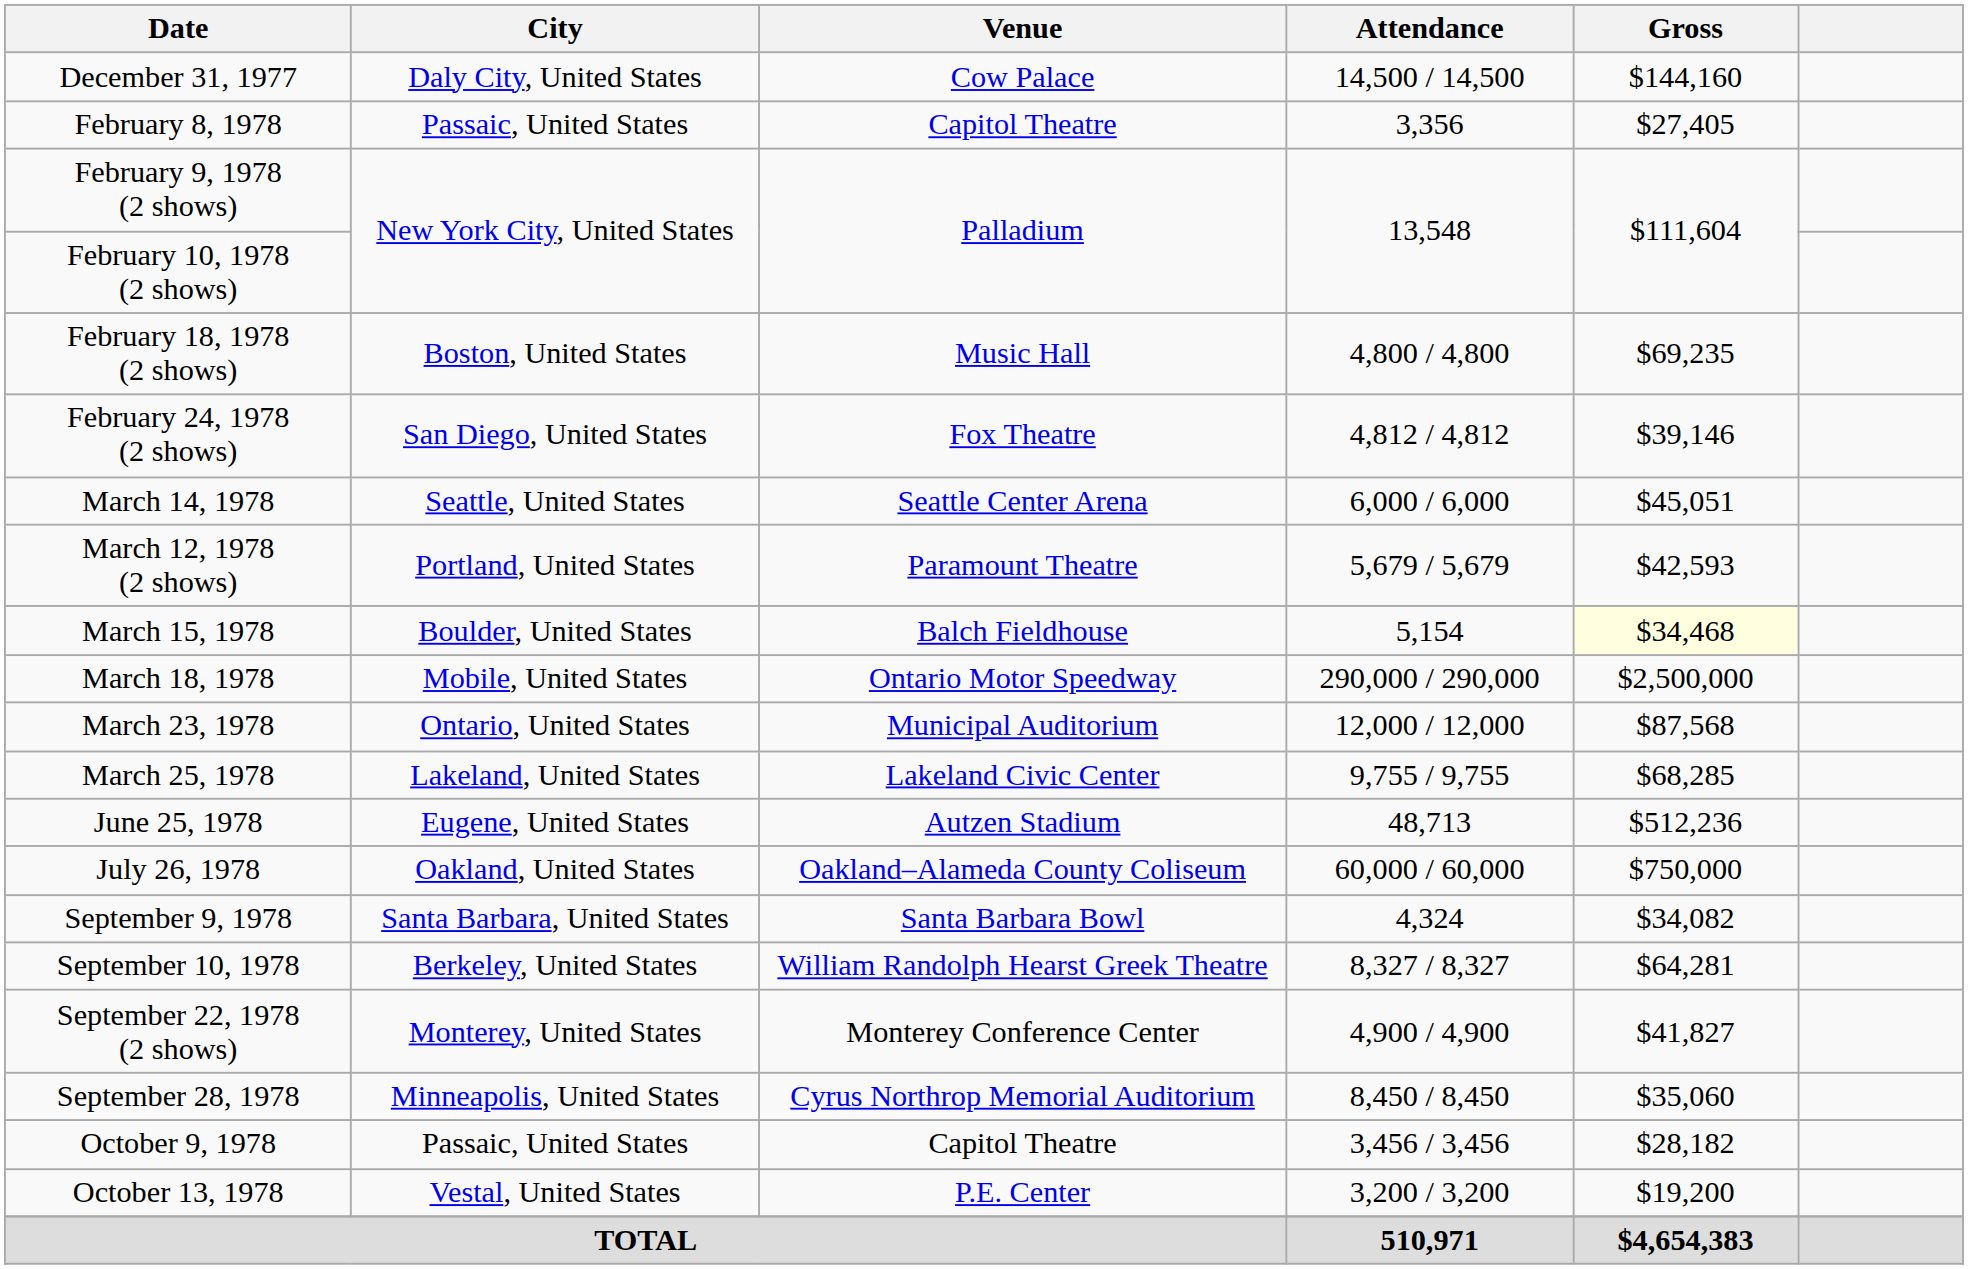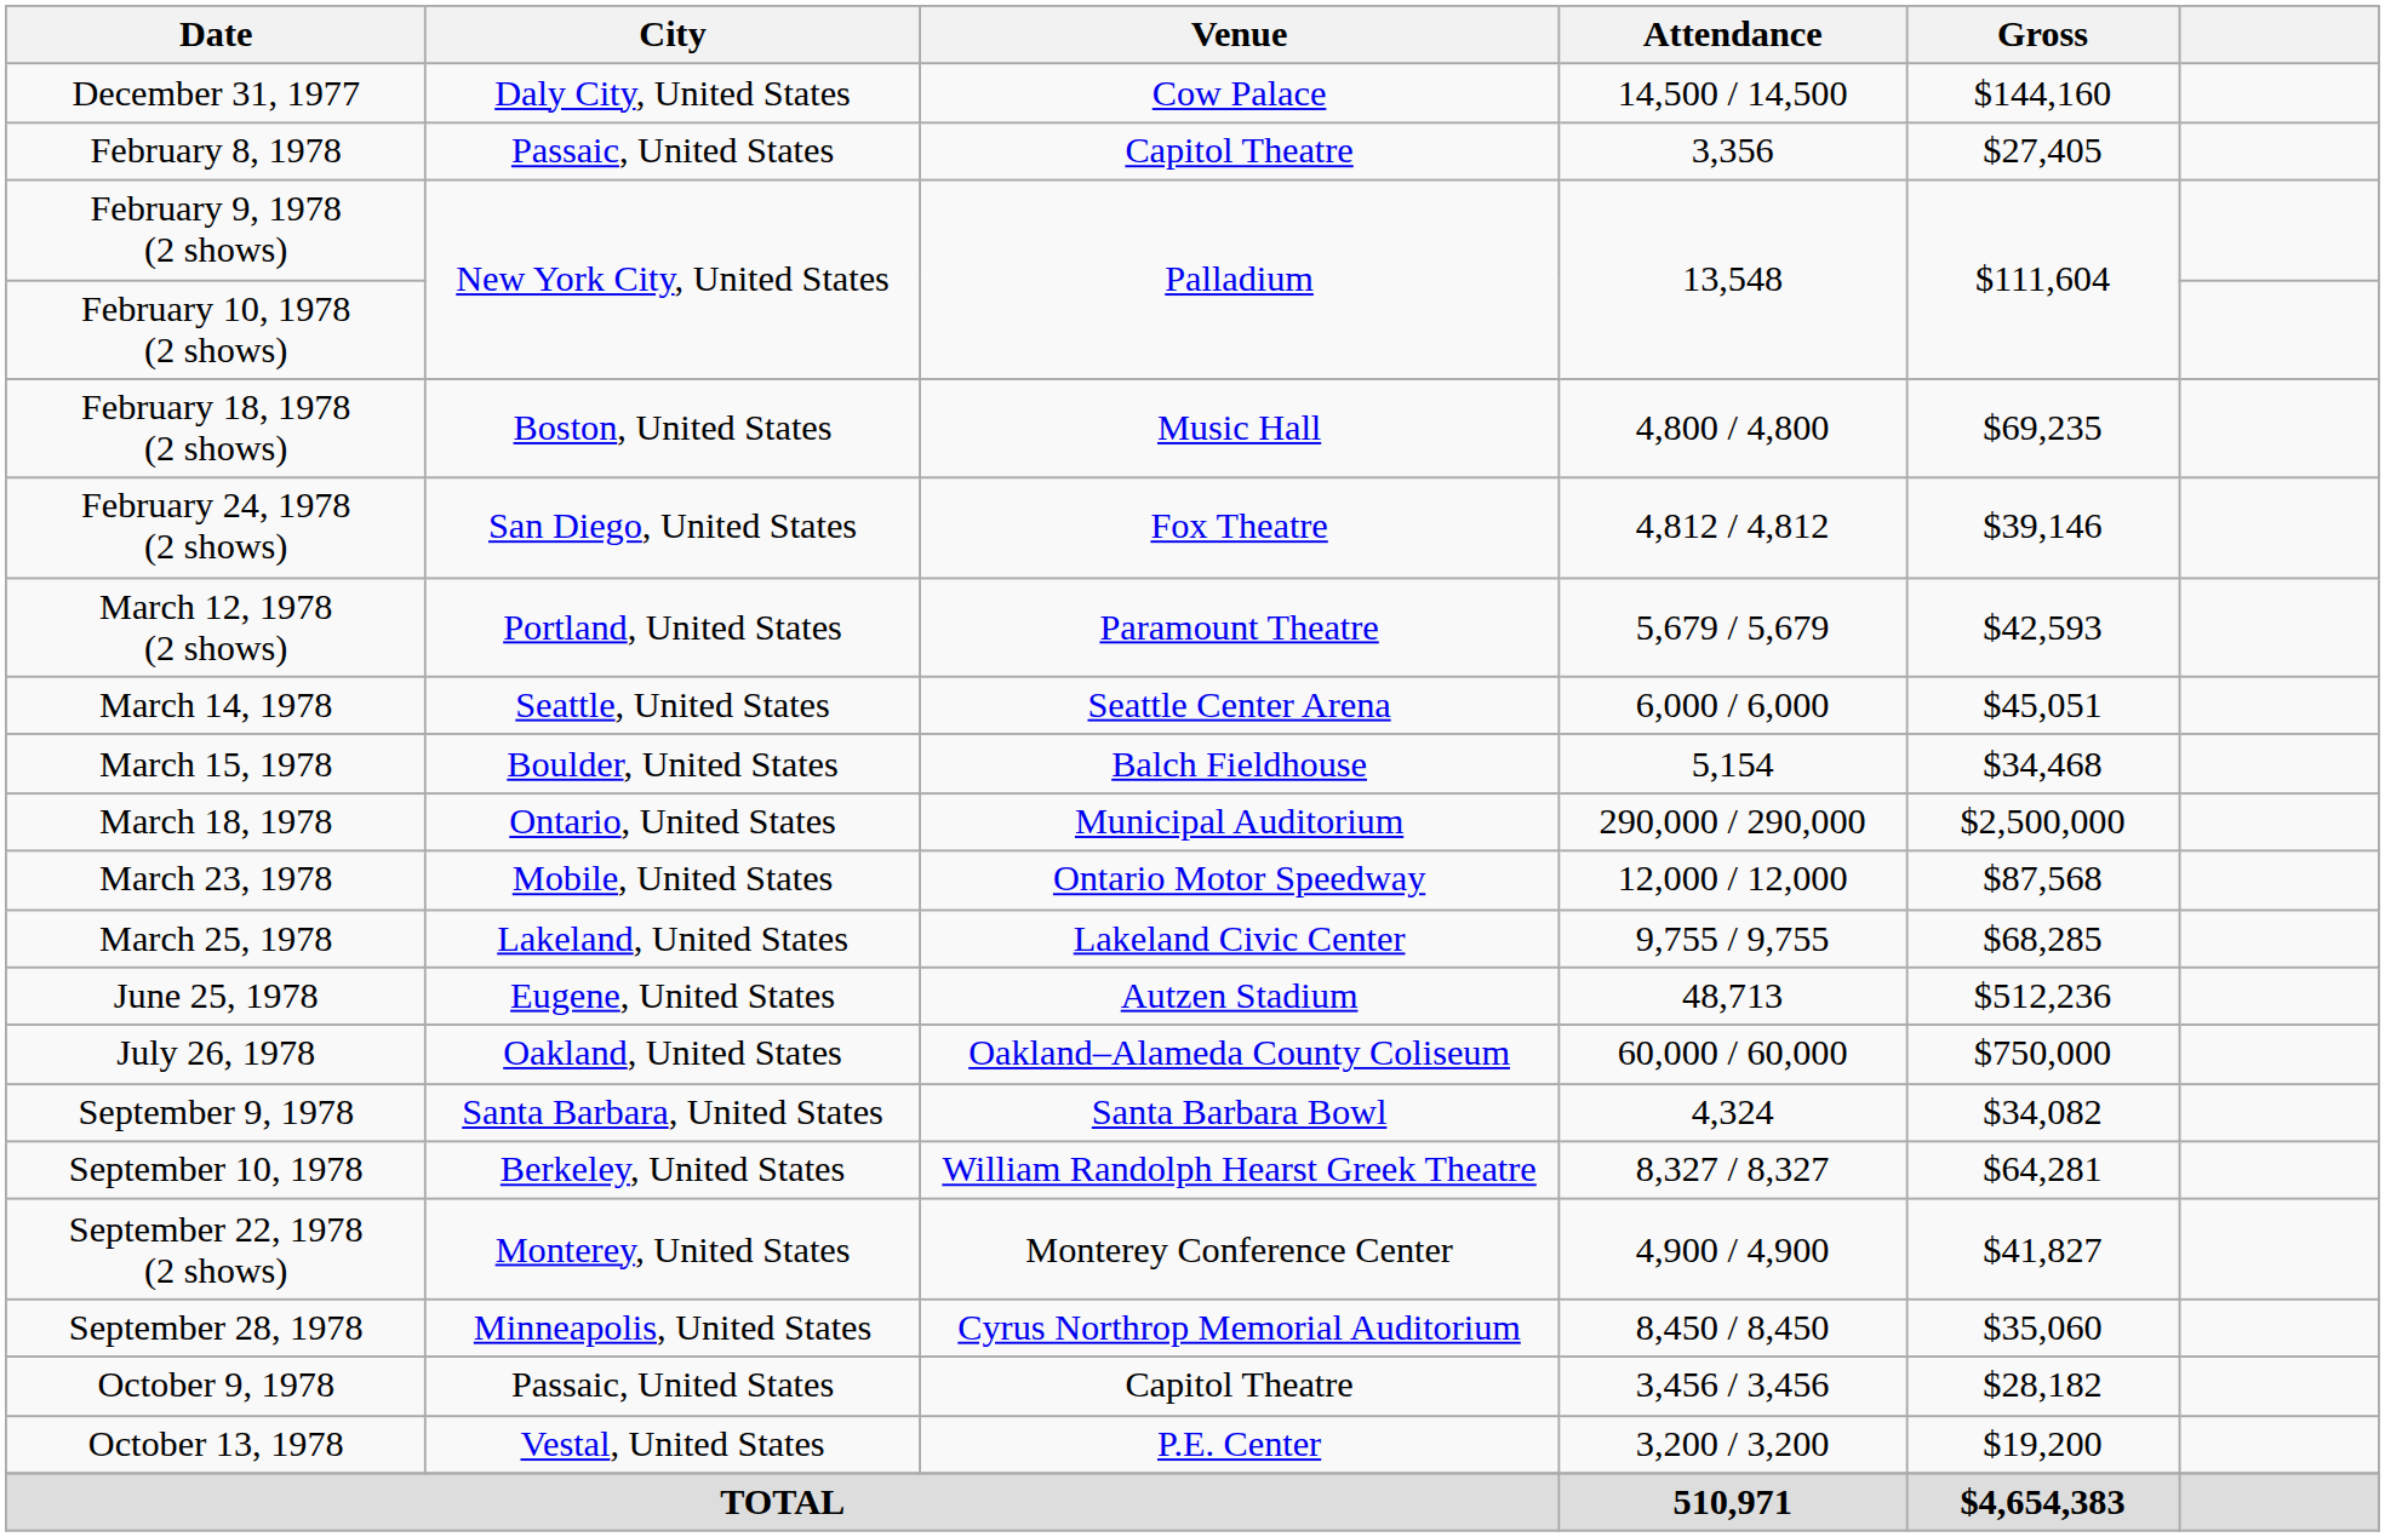rows swapped: March 12, 1978 (2 shows) <-> March 14, 1978
March 15, 1978 | Gross: lightyellow background -> no background
March 18, 1978 | City: Mobile, United States -> Ontario, United States
March 18, 1978 | Venue: Ontario Motor Speedway -> Municipal Auditorium
March 23, 1978 | City: Ontario, United States -> Mobile, United States
March 23, 1978 | Venue: Municipal Auditorium -> Ontario Motor Speedway
